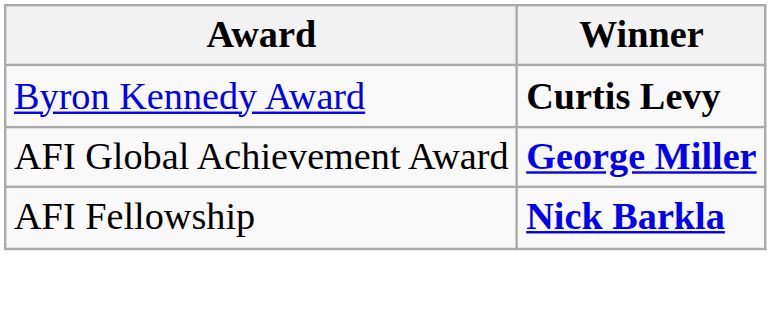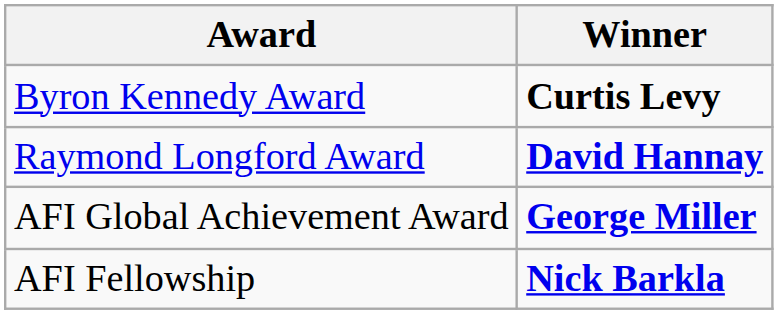+ row: Raymond Longford Award | David Hannay
